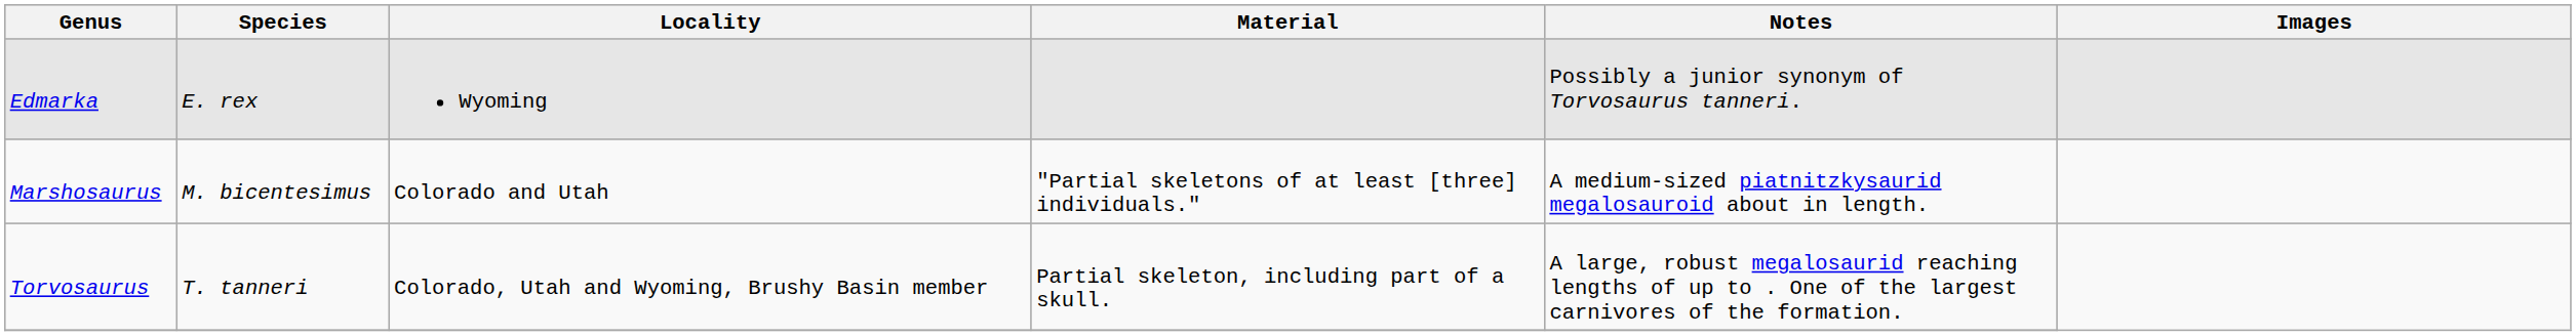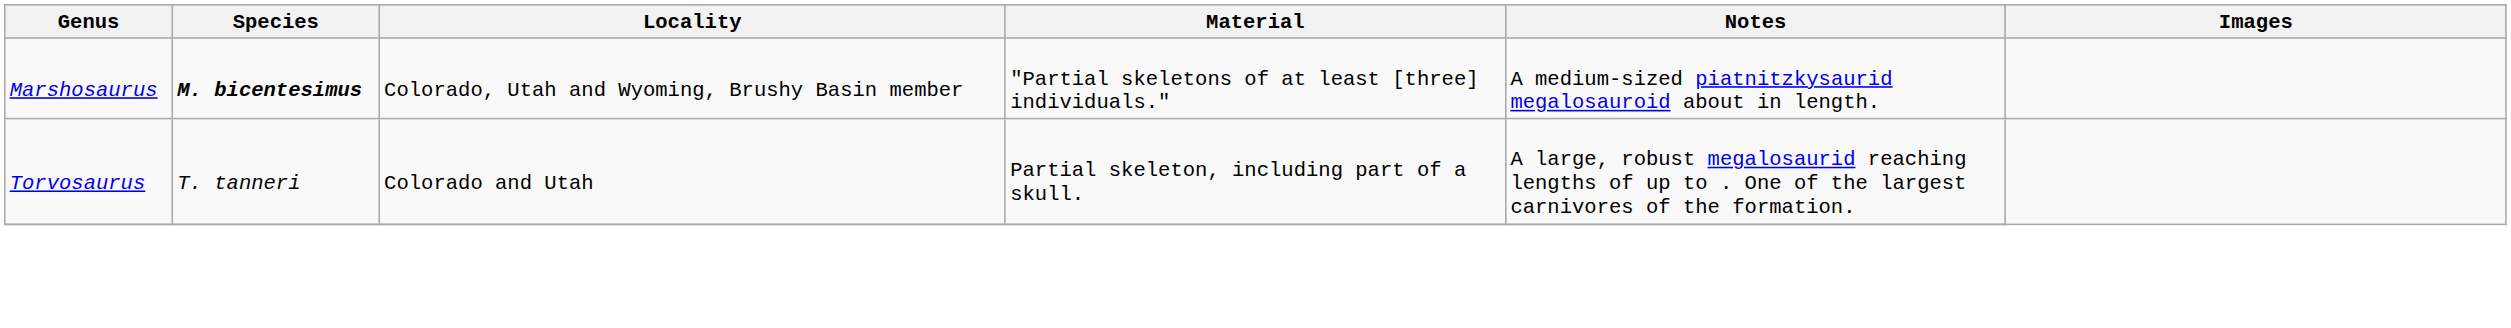- row: Edmarka | E. rex | Wyoming | Possibly a junior synonym of Torvosaurus tanneri.
Marshosaurus | Species: normal -> bold
Marshosaurus | Locality: Colorado and Utah -> Colorado, Utah and Wyoming, Brushy Basin member
Torvosaurus | Locality: Colorado, Utah and Wyoming, Brushy Basin member -> Colorado and Utah
